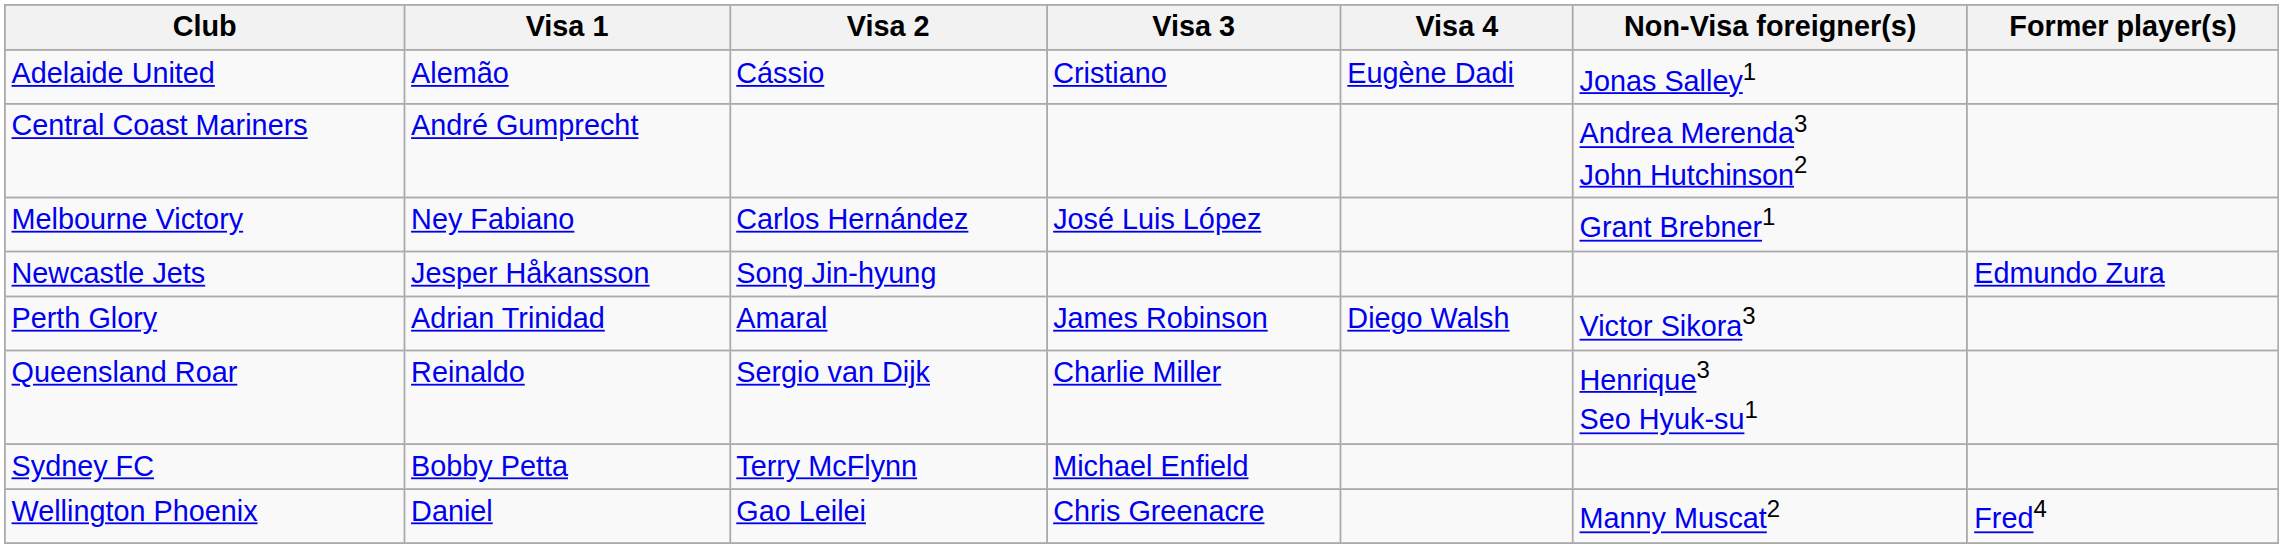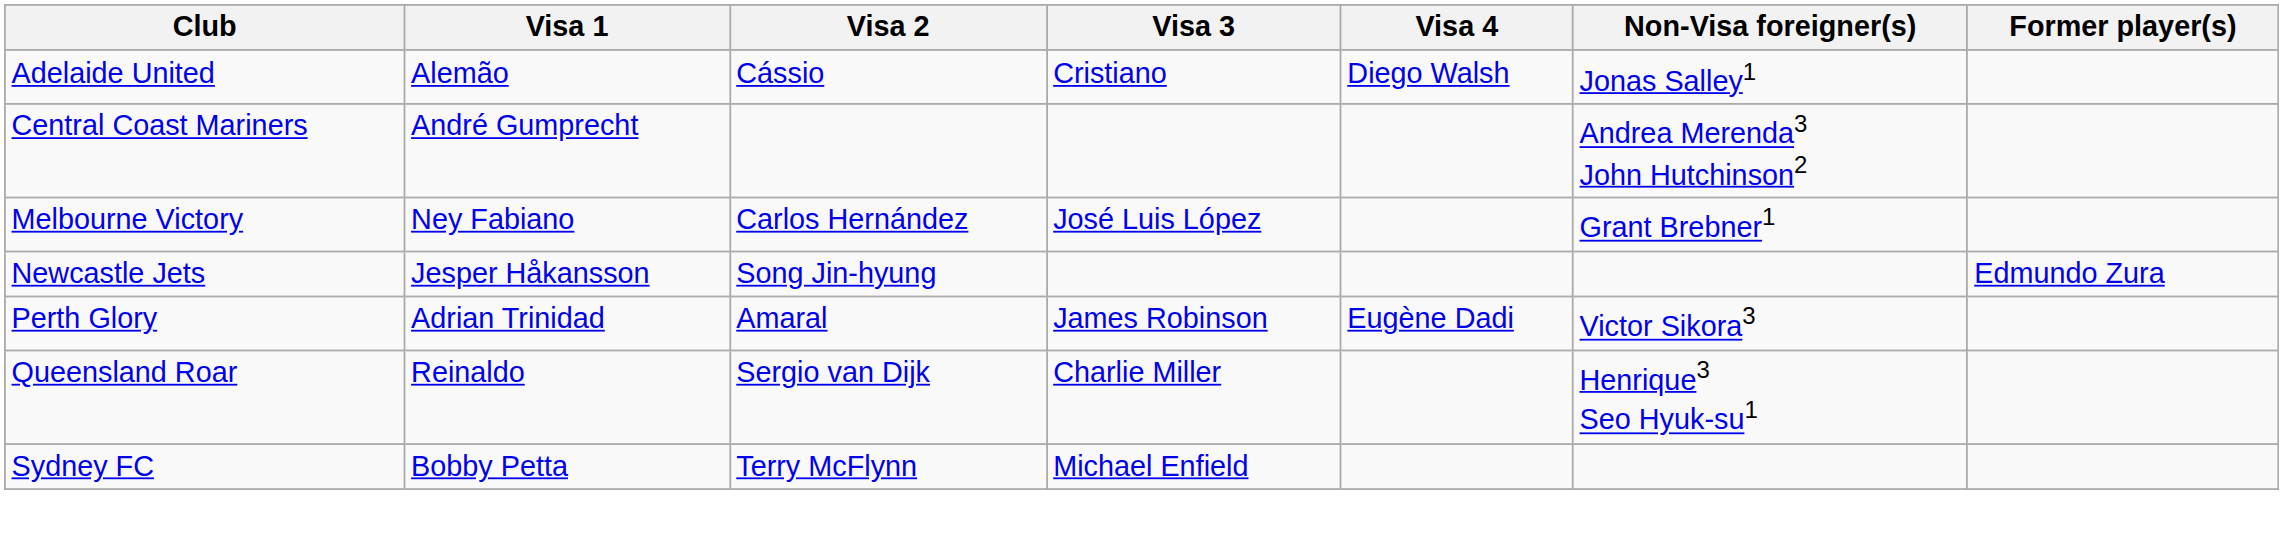Adelaide United | Visa 4: Eugène Dadi -> Diego Walsh
Perth Glory | Visa 4: Diego Walsh -> Eugène Dadi
- row: Wellington Phoenix | Daniel | Gao Leilei | Chris Greenacre | Manny Muscat2 | Fred4
